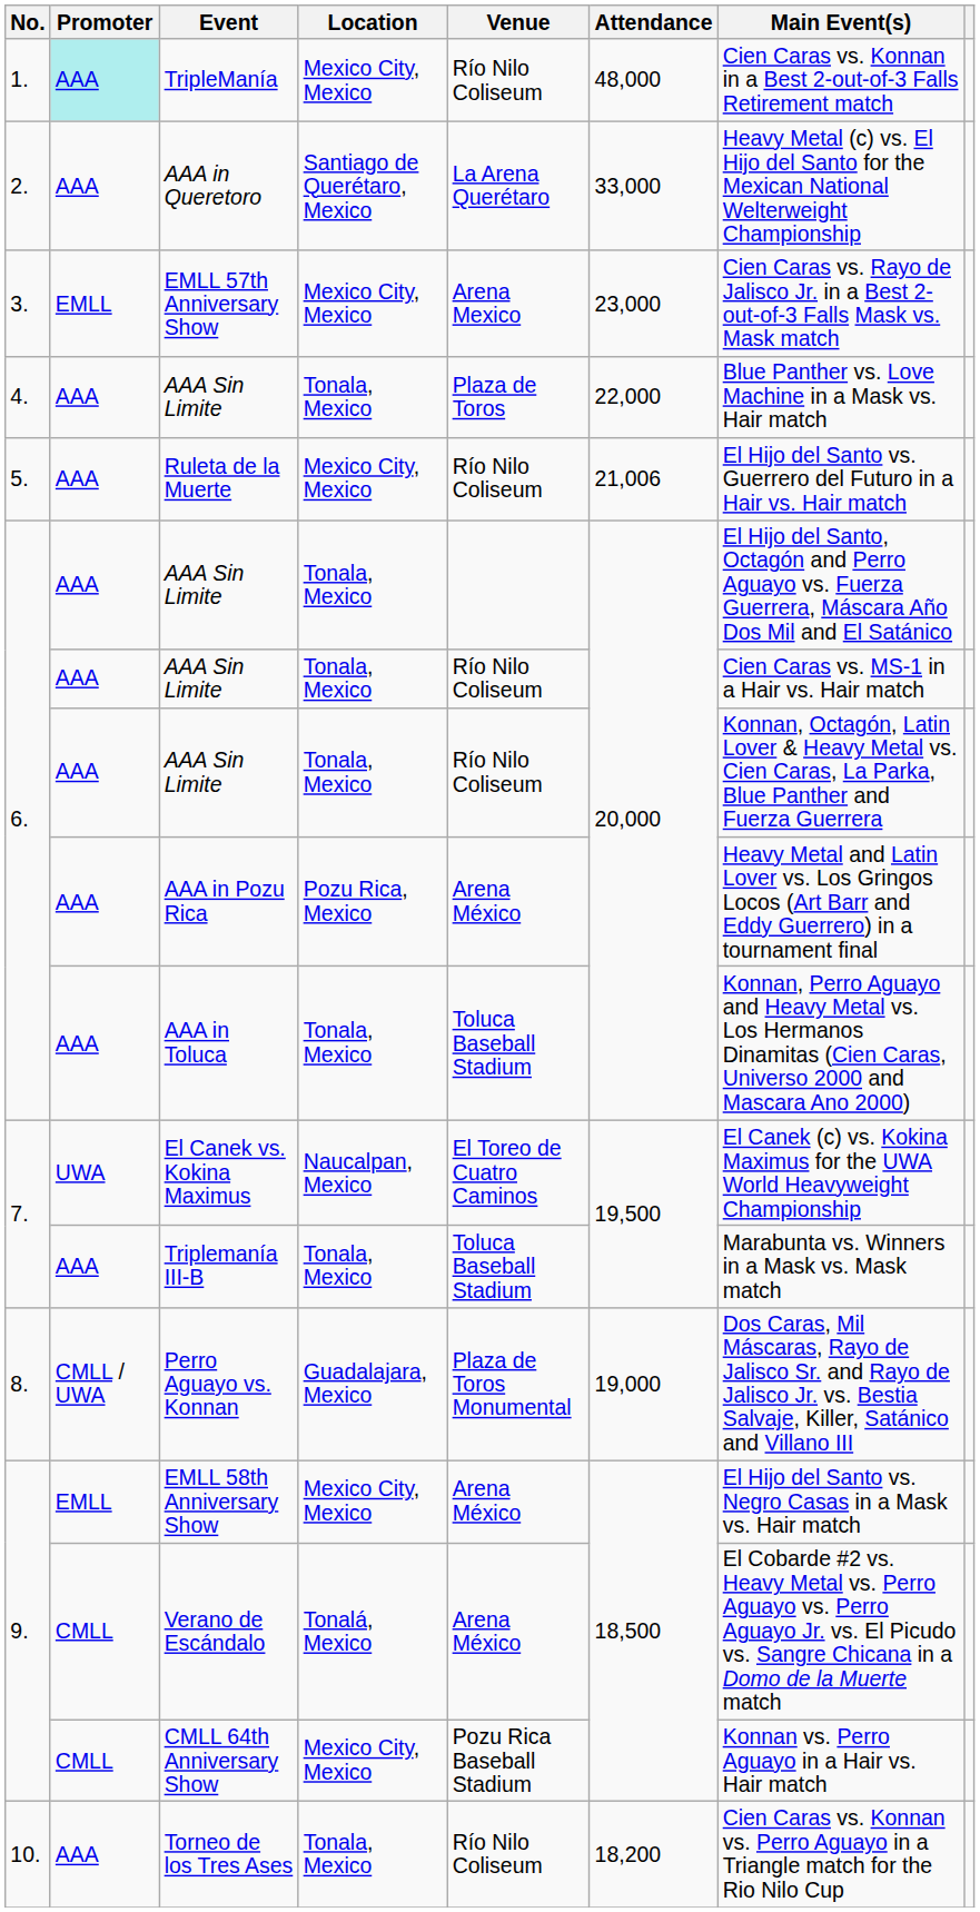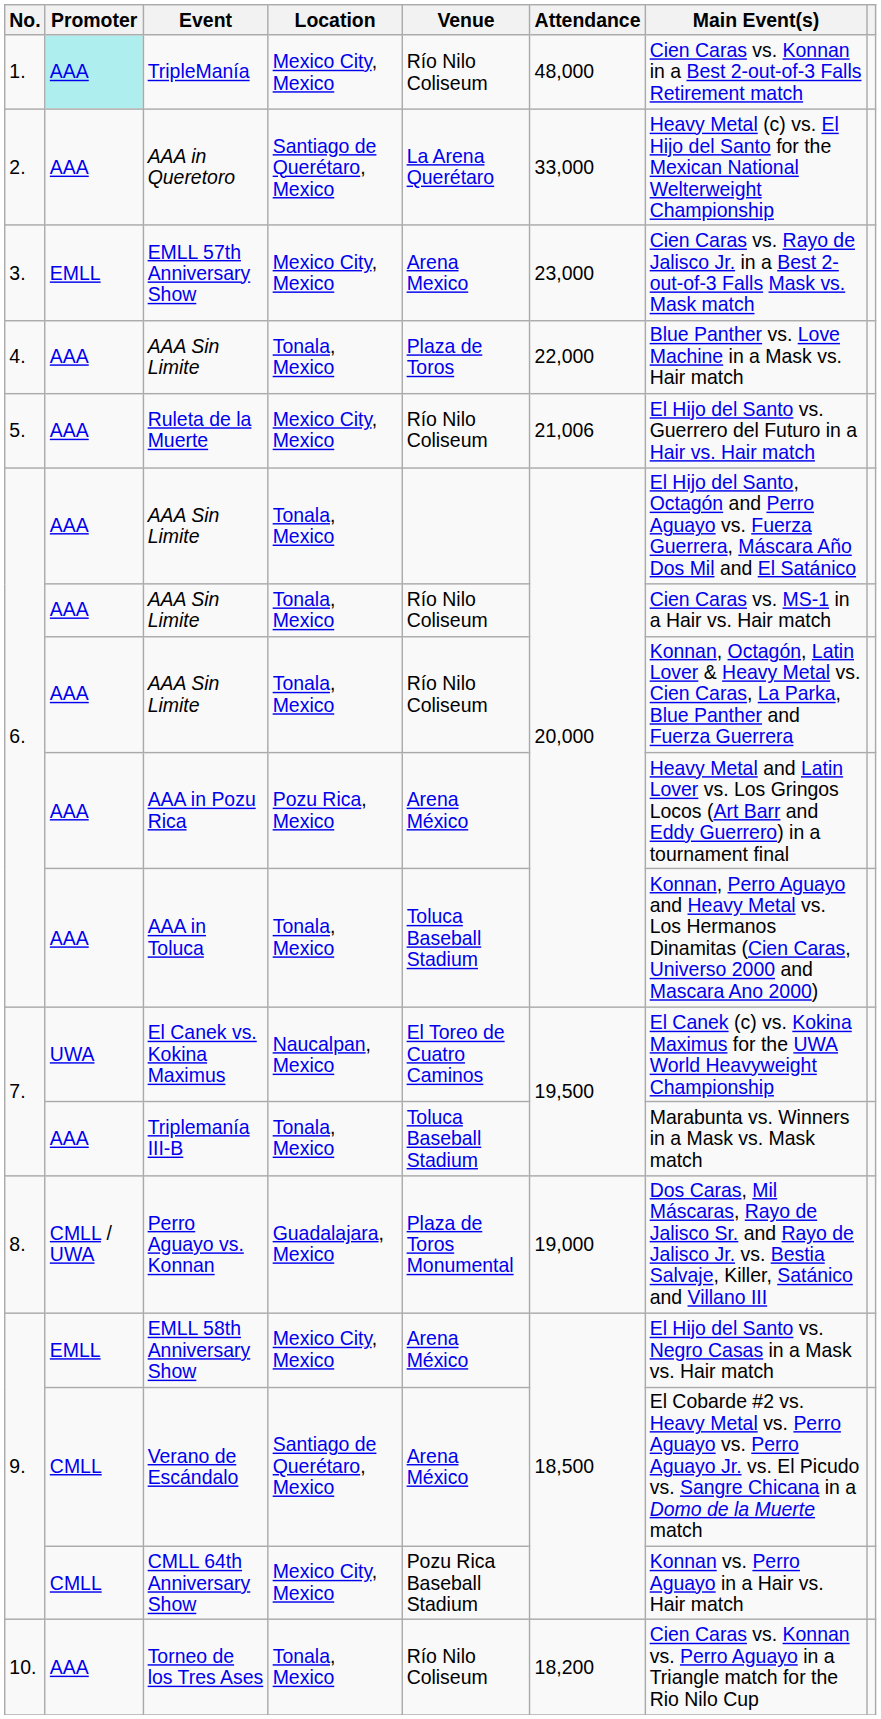Verano de Escándalo | Location: Tonalá, Mexico -> Santiago de Querétaro, Mexico
